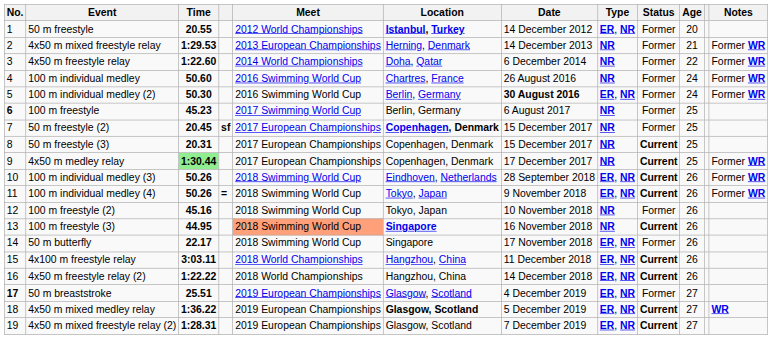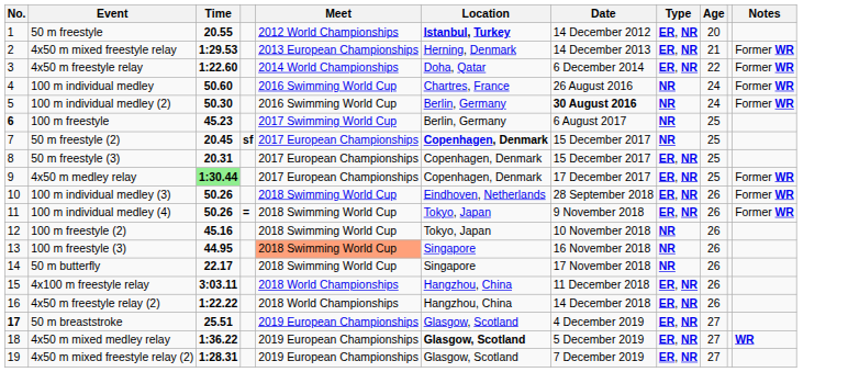- column: Status | Former | Former | Former | Former | Former | Former | Former | Current | Current | Current | Current | Former | Current | Former | Current | Current | Former | Current | Current
4x50 m mixed freestyle relay | Type: NR -> ER, NR
4x50 m freestyle relay | Type: NR -> ER, NR
100 m individual medley (2) | Type: ER, NR -> NR
50 m freestyle (3) | Type: NR -> ER, NR
4x50 m medley relay | Type: NR -> ER, NR
100 m freestyle (3) | Location: bold -> normal
50 m butterfly | Type: ER, NR -> NR
